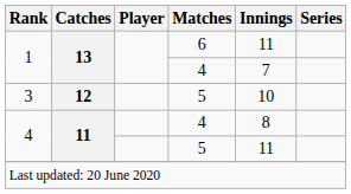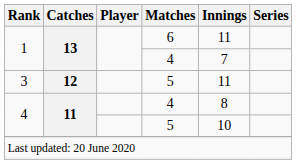3 | Innings: 10 -> 11
4 / 5 | Innings: 11 -> 10
